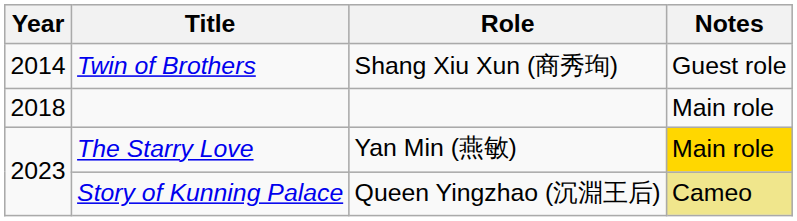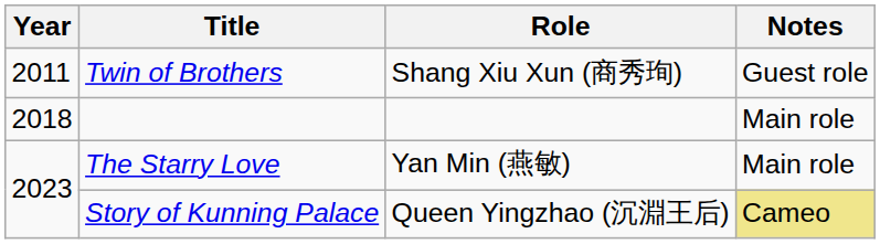Twin of Brothers | Year: 2014 -> 2011
The Starry Love | Notes: gold background -> no background
